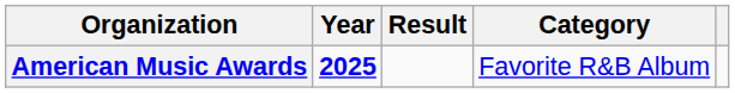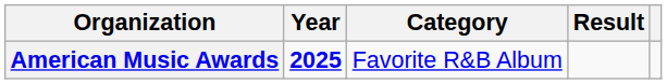columns swapped: Category <-> Result
